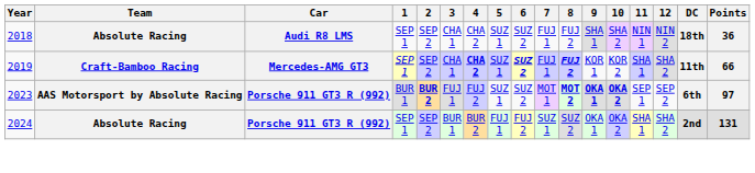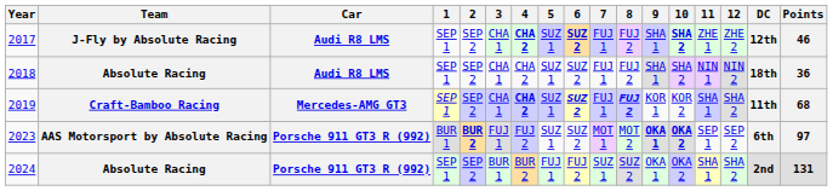+ row: 2017 | J-Fly by Absolute Racing | Audi R8 LMS | SEP 1 | SEP 2 | CHA 1 | CHA 2 | SUZ 1 | SUZ 2 | FUJ 1 | FUJ 2 | SHA 1 | SHA 2 | ZHE 1 | ZHE 2 | 12th | 46
2019 | Points: 66 -> 68
2023 | 8: bold -> normal
